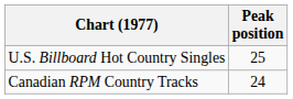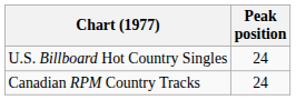U.S. Billboard Hot Country Singles | Peak position: 25 -> 24
